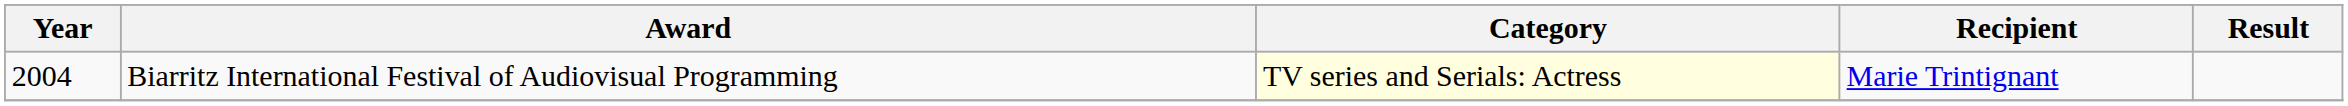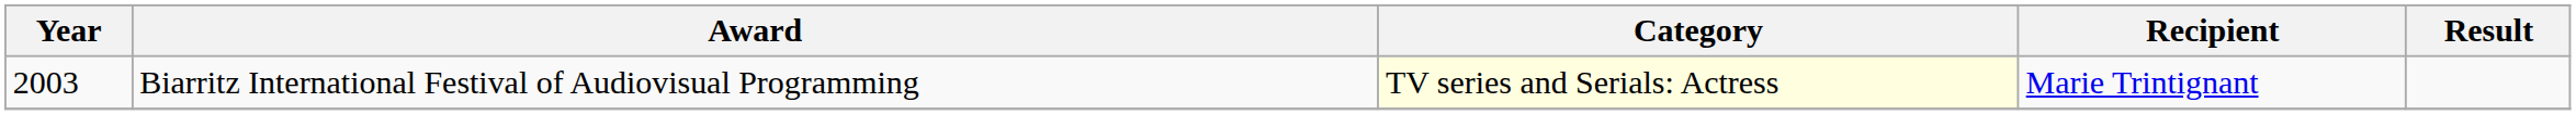Biarritz International Festival of Audiovisual Programming | Year: 2004 -> 2003
